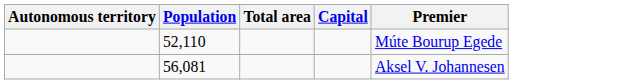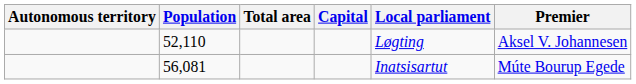+ column: Local parliament | Løgting | Inatsisartut
52,110 | Premier: Múte Bourup Egede -> Aksel V. Johannesen
56,081 | Premier: Aksel V. Johannesen -> Múte Bourup Egede
